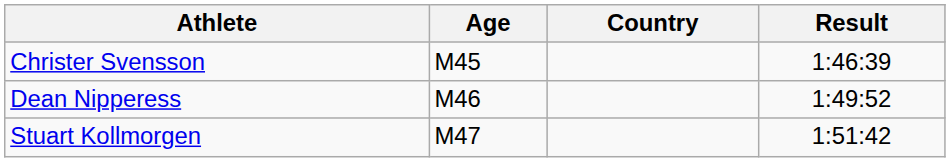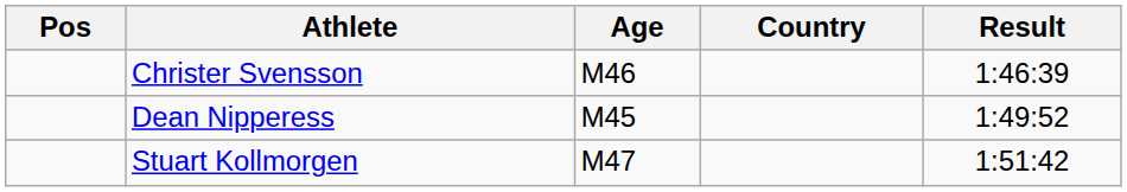+ column: Pos
Christer Svensson | Age: M45 -> M46
Dean Nipperess | Age: M46 -> M45
